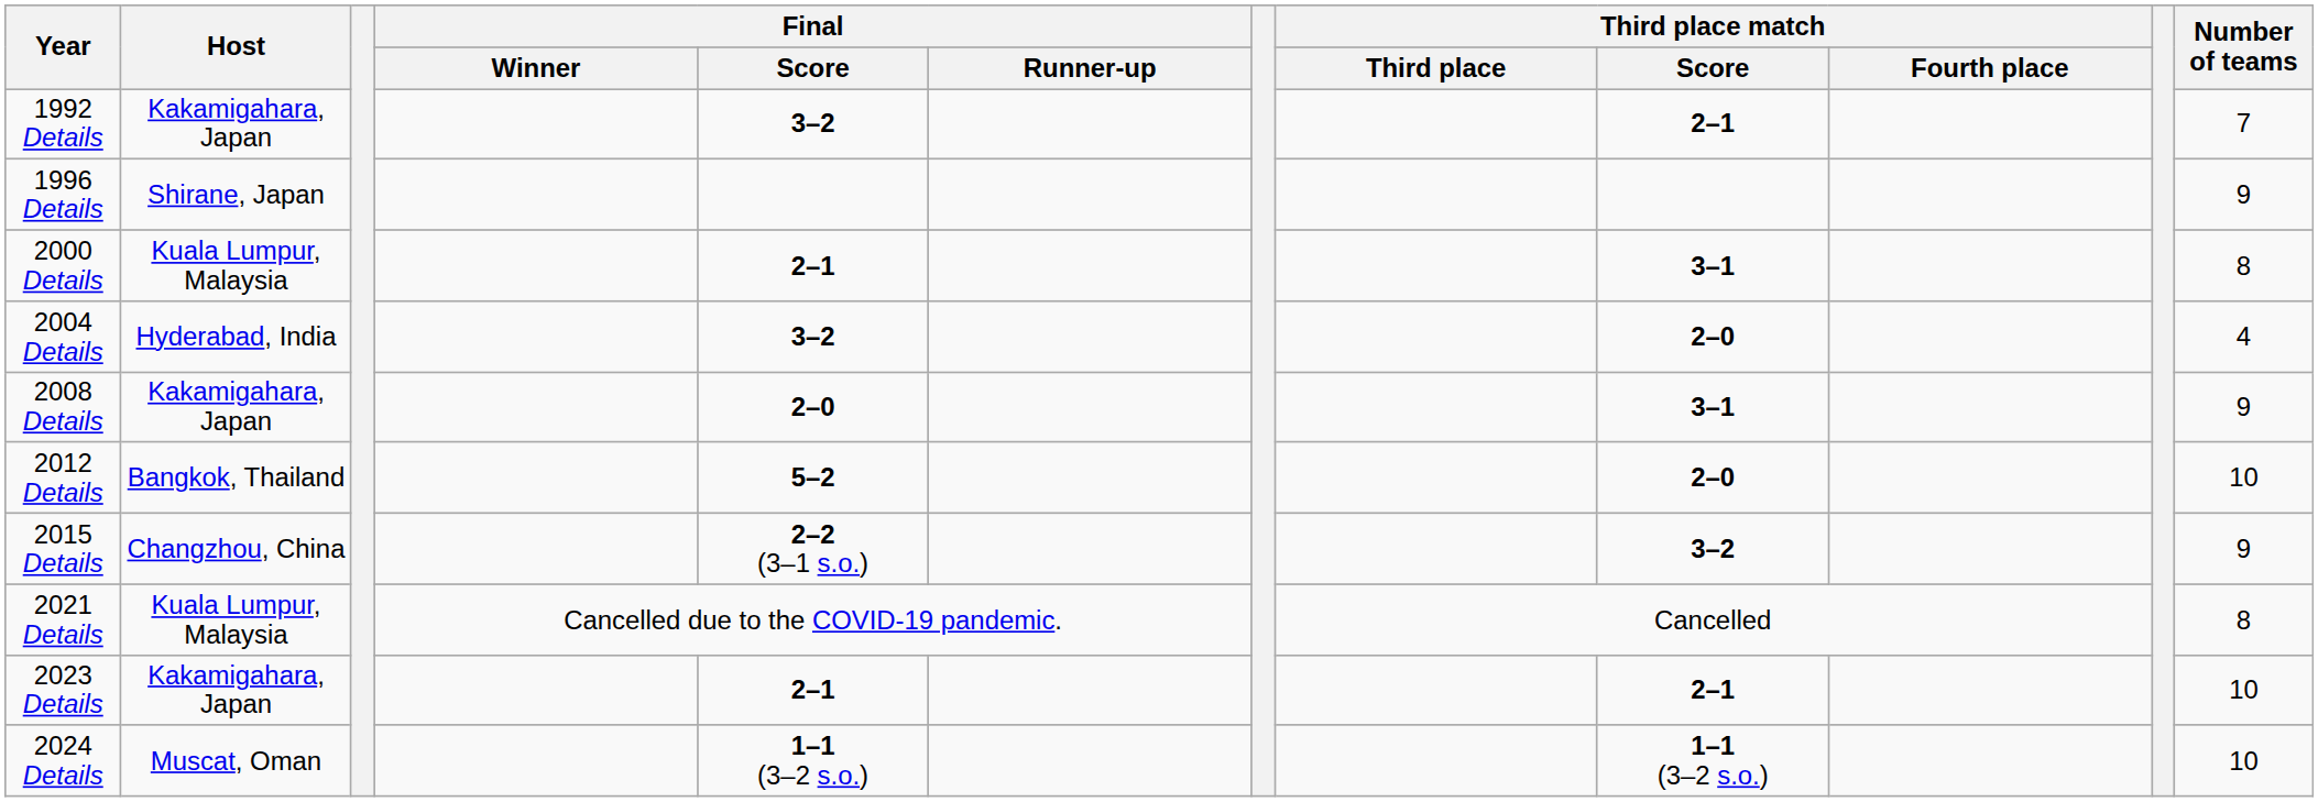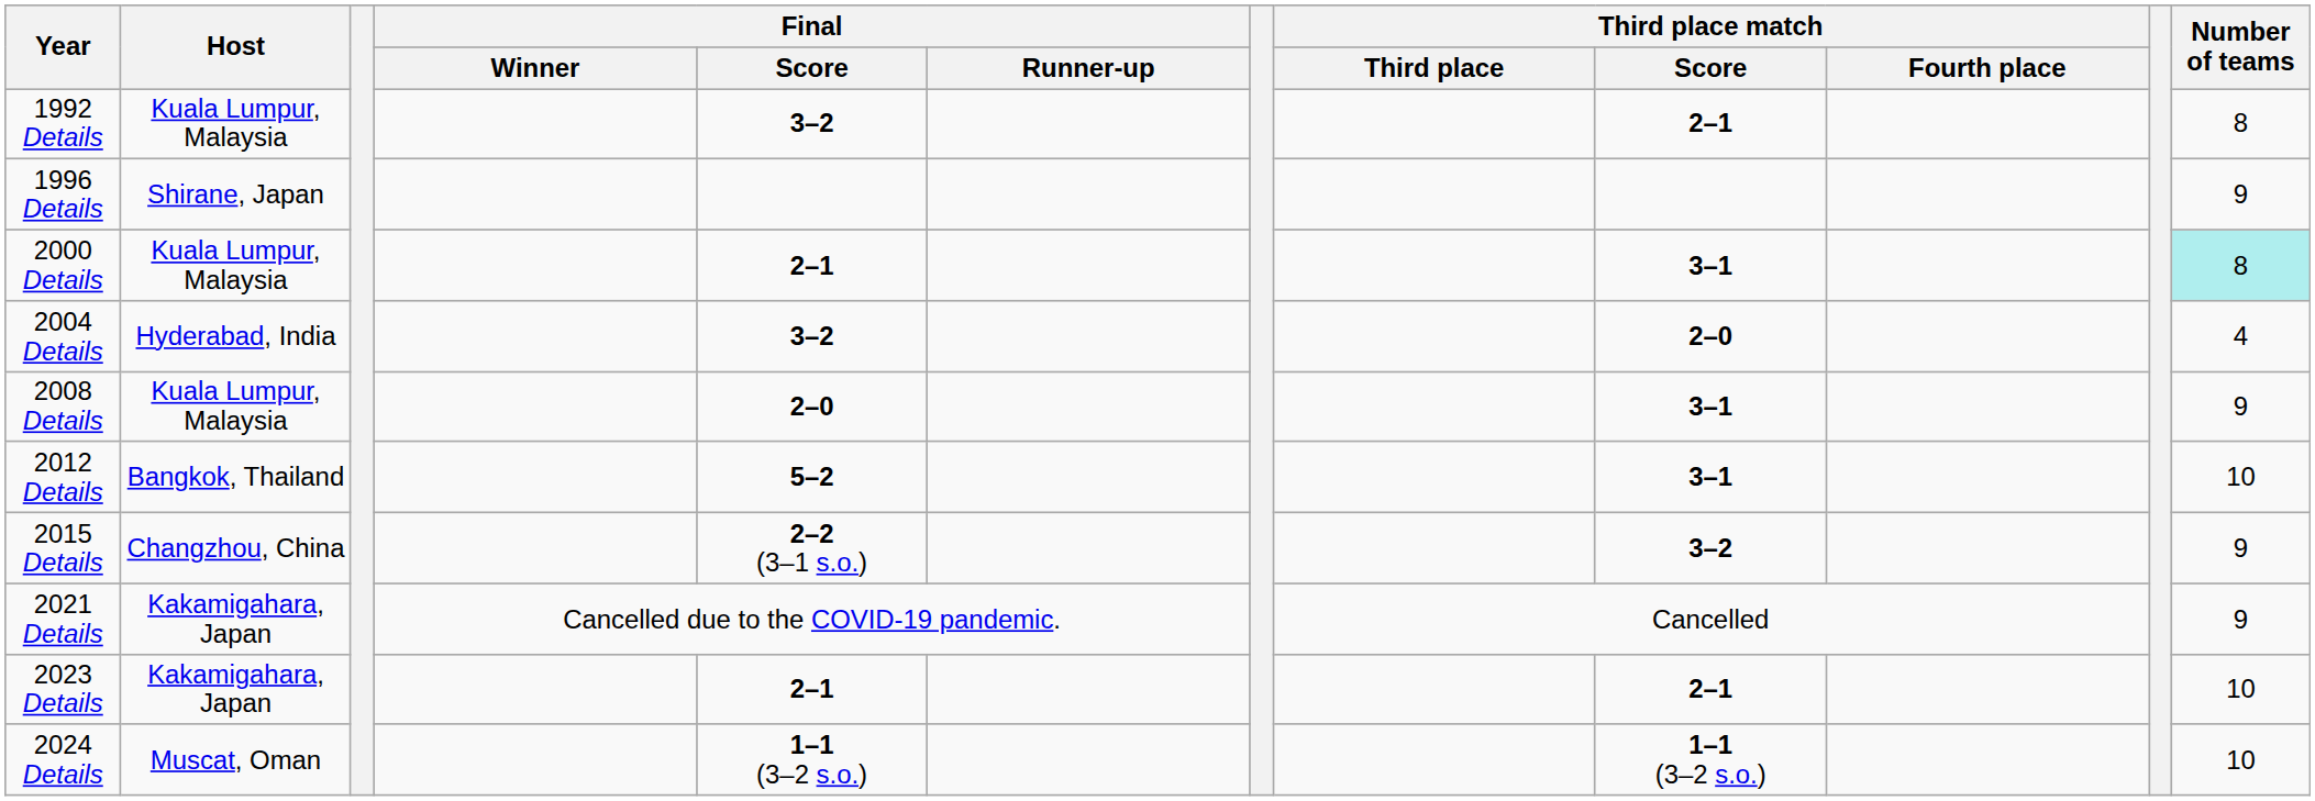1992 Details | Host: Kakamigahara, Japan -> Kuala Lumpur, Malaysia
1992 Details | Number of teams: 7 -> 8
2000 Details | Number of teams: no background -> paleturquoise background
2008 Details | Host: Kakamigahara, Japan -> Kuala Lumpur, Malaysia
2012 Details | Third place match / Score: 2–0 -> 3–1
2021 Details | Host: Kuala Lumpur, Malaysia -> Kakamigahara, Japan
2021 Details | Number of teams: 8 -> 9
